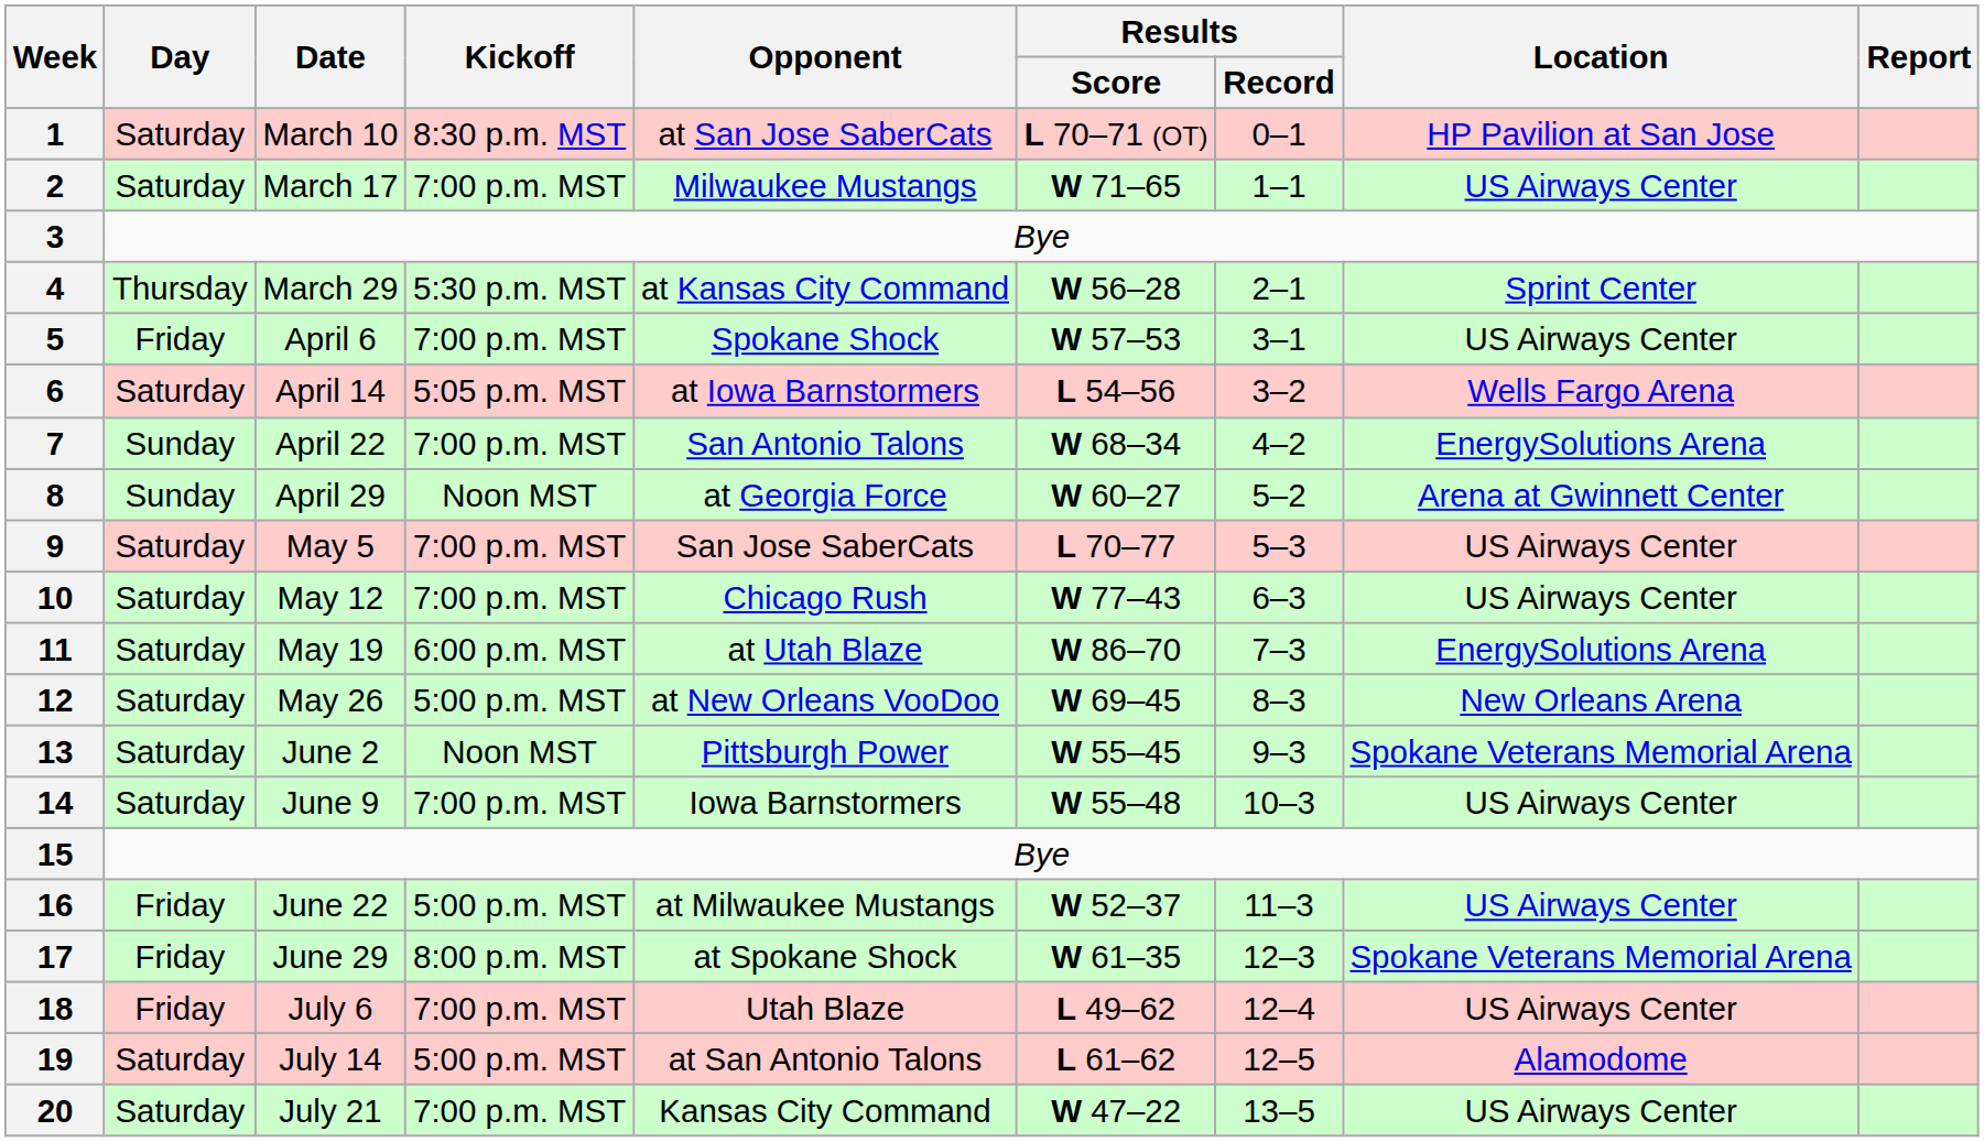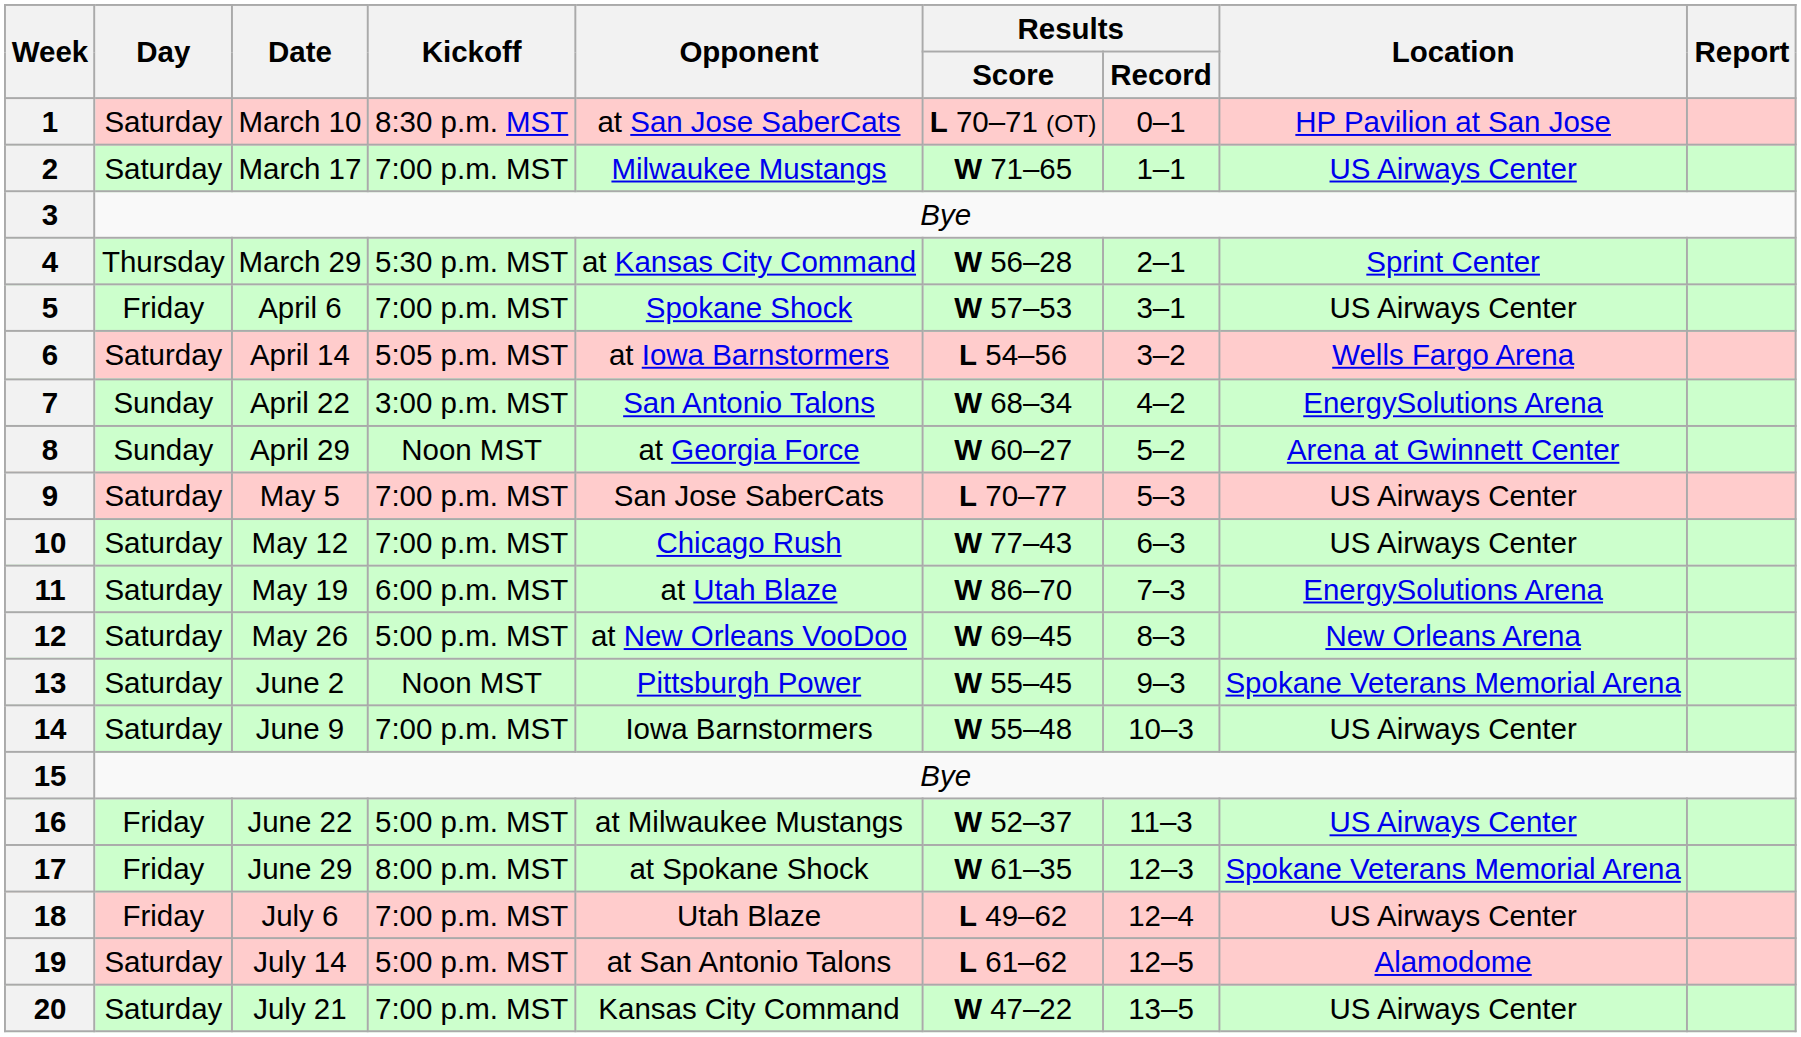7 | Kickoff: 7:00 p.m. MST -> 3:00 p.m. MST
